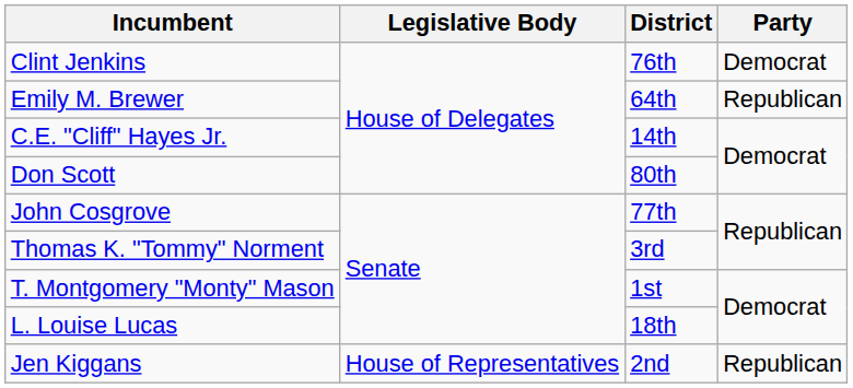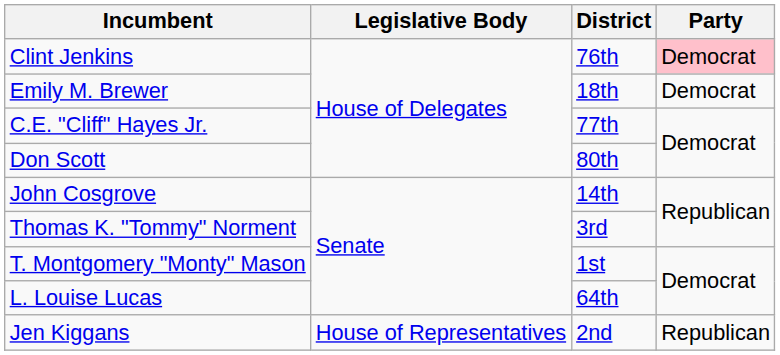Clint Jenkins | Party: no background -> pink background
Emily M. Brewer | District: 64th -> 18th
Emily M. Brewer | Party: Republican -> Democrat
C.E. "Cliff" Hayes Jr. | District: 14th -> 77th
John Cosgrove | District: 77th -> 14th
L. Louise Lucas | District: 18th -> 64th
